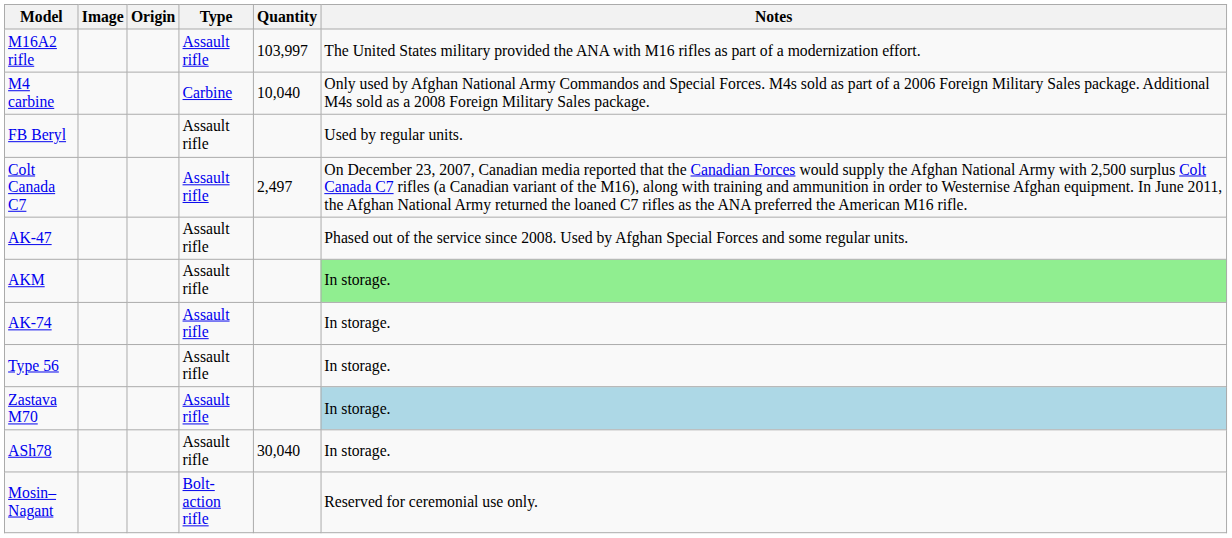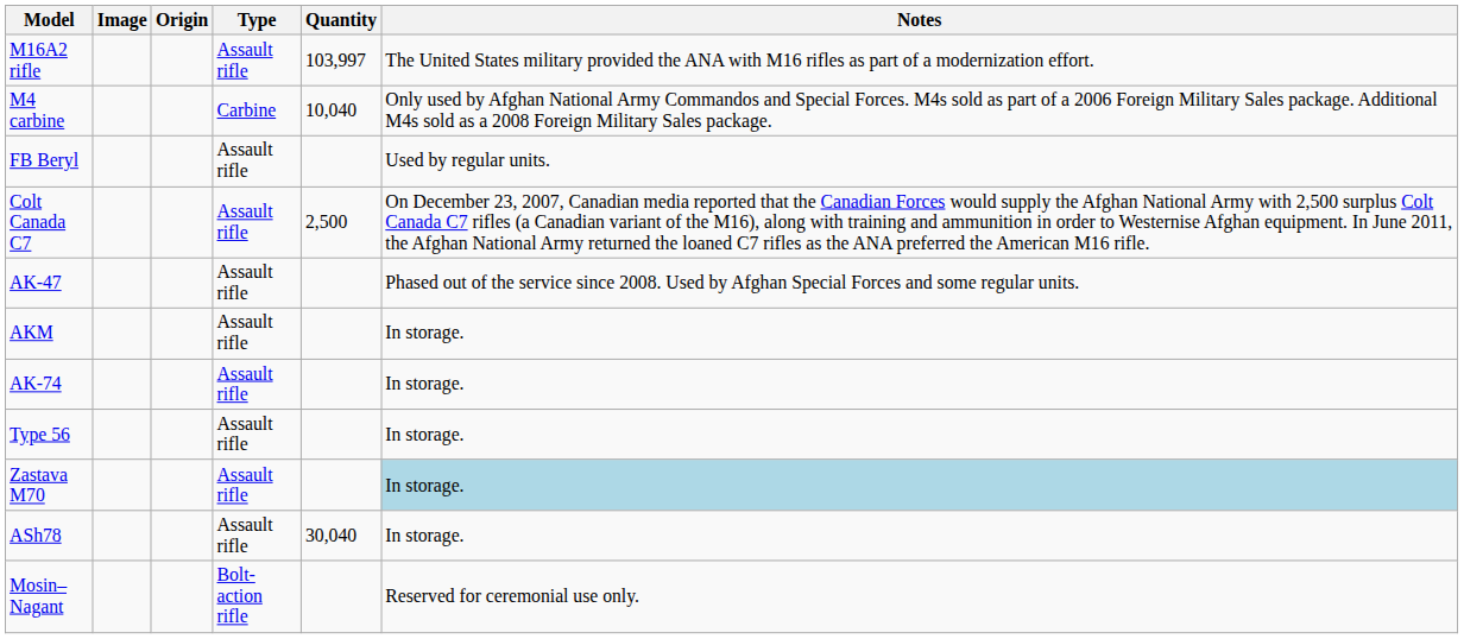Colt Canada C7 | Quantity: 2,497 -> 2,500
AKM | Notes: lightgreen background -> no background
